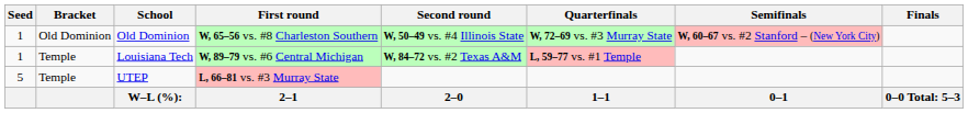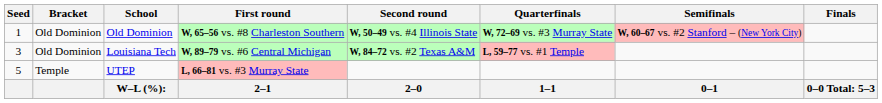Louisiana Tech | Seed: 1 -> 3
Louisiana Tech | Bracket: Temple -> Old Dominion
